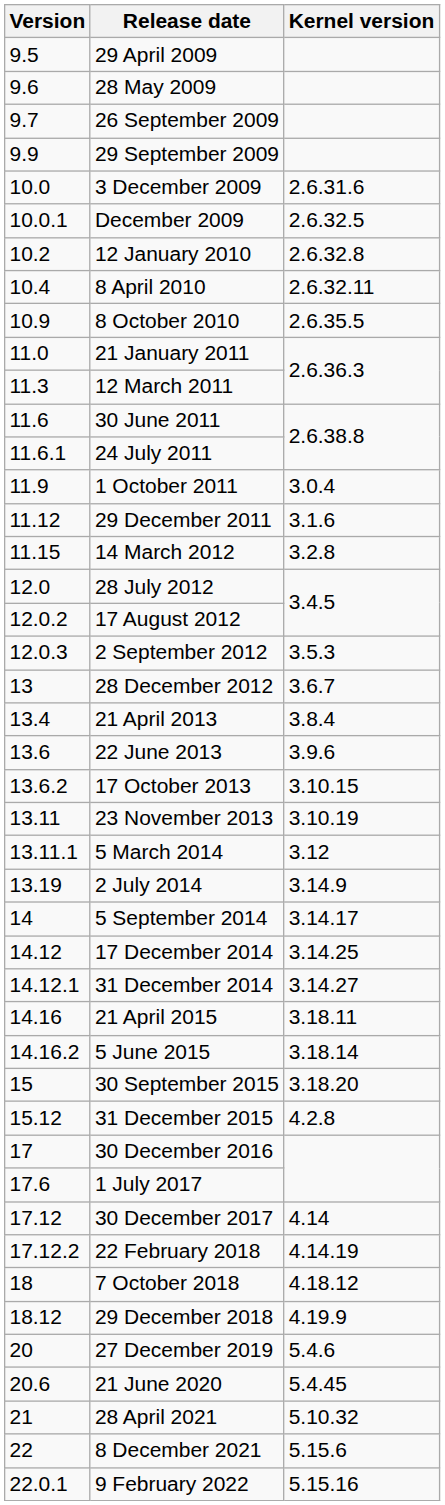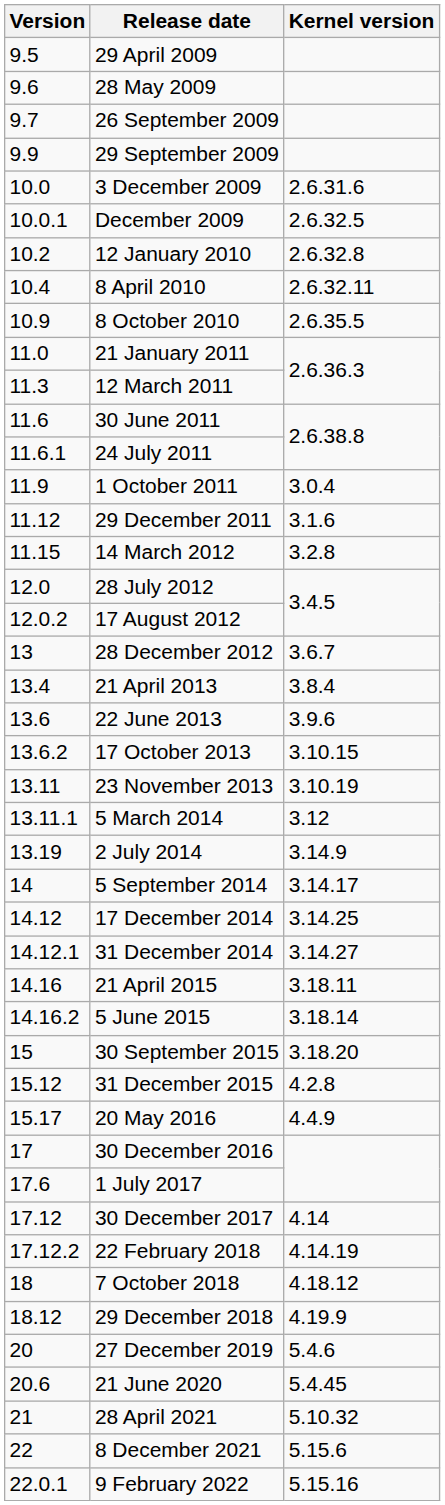- row: 12.0.3 | 2 September 2012 | 3.5.3
+ row: 15.17 | 20 May 2016 | 4.4.9
